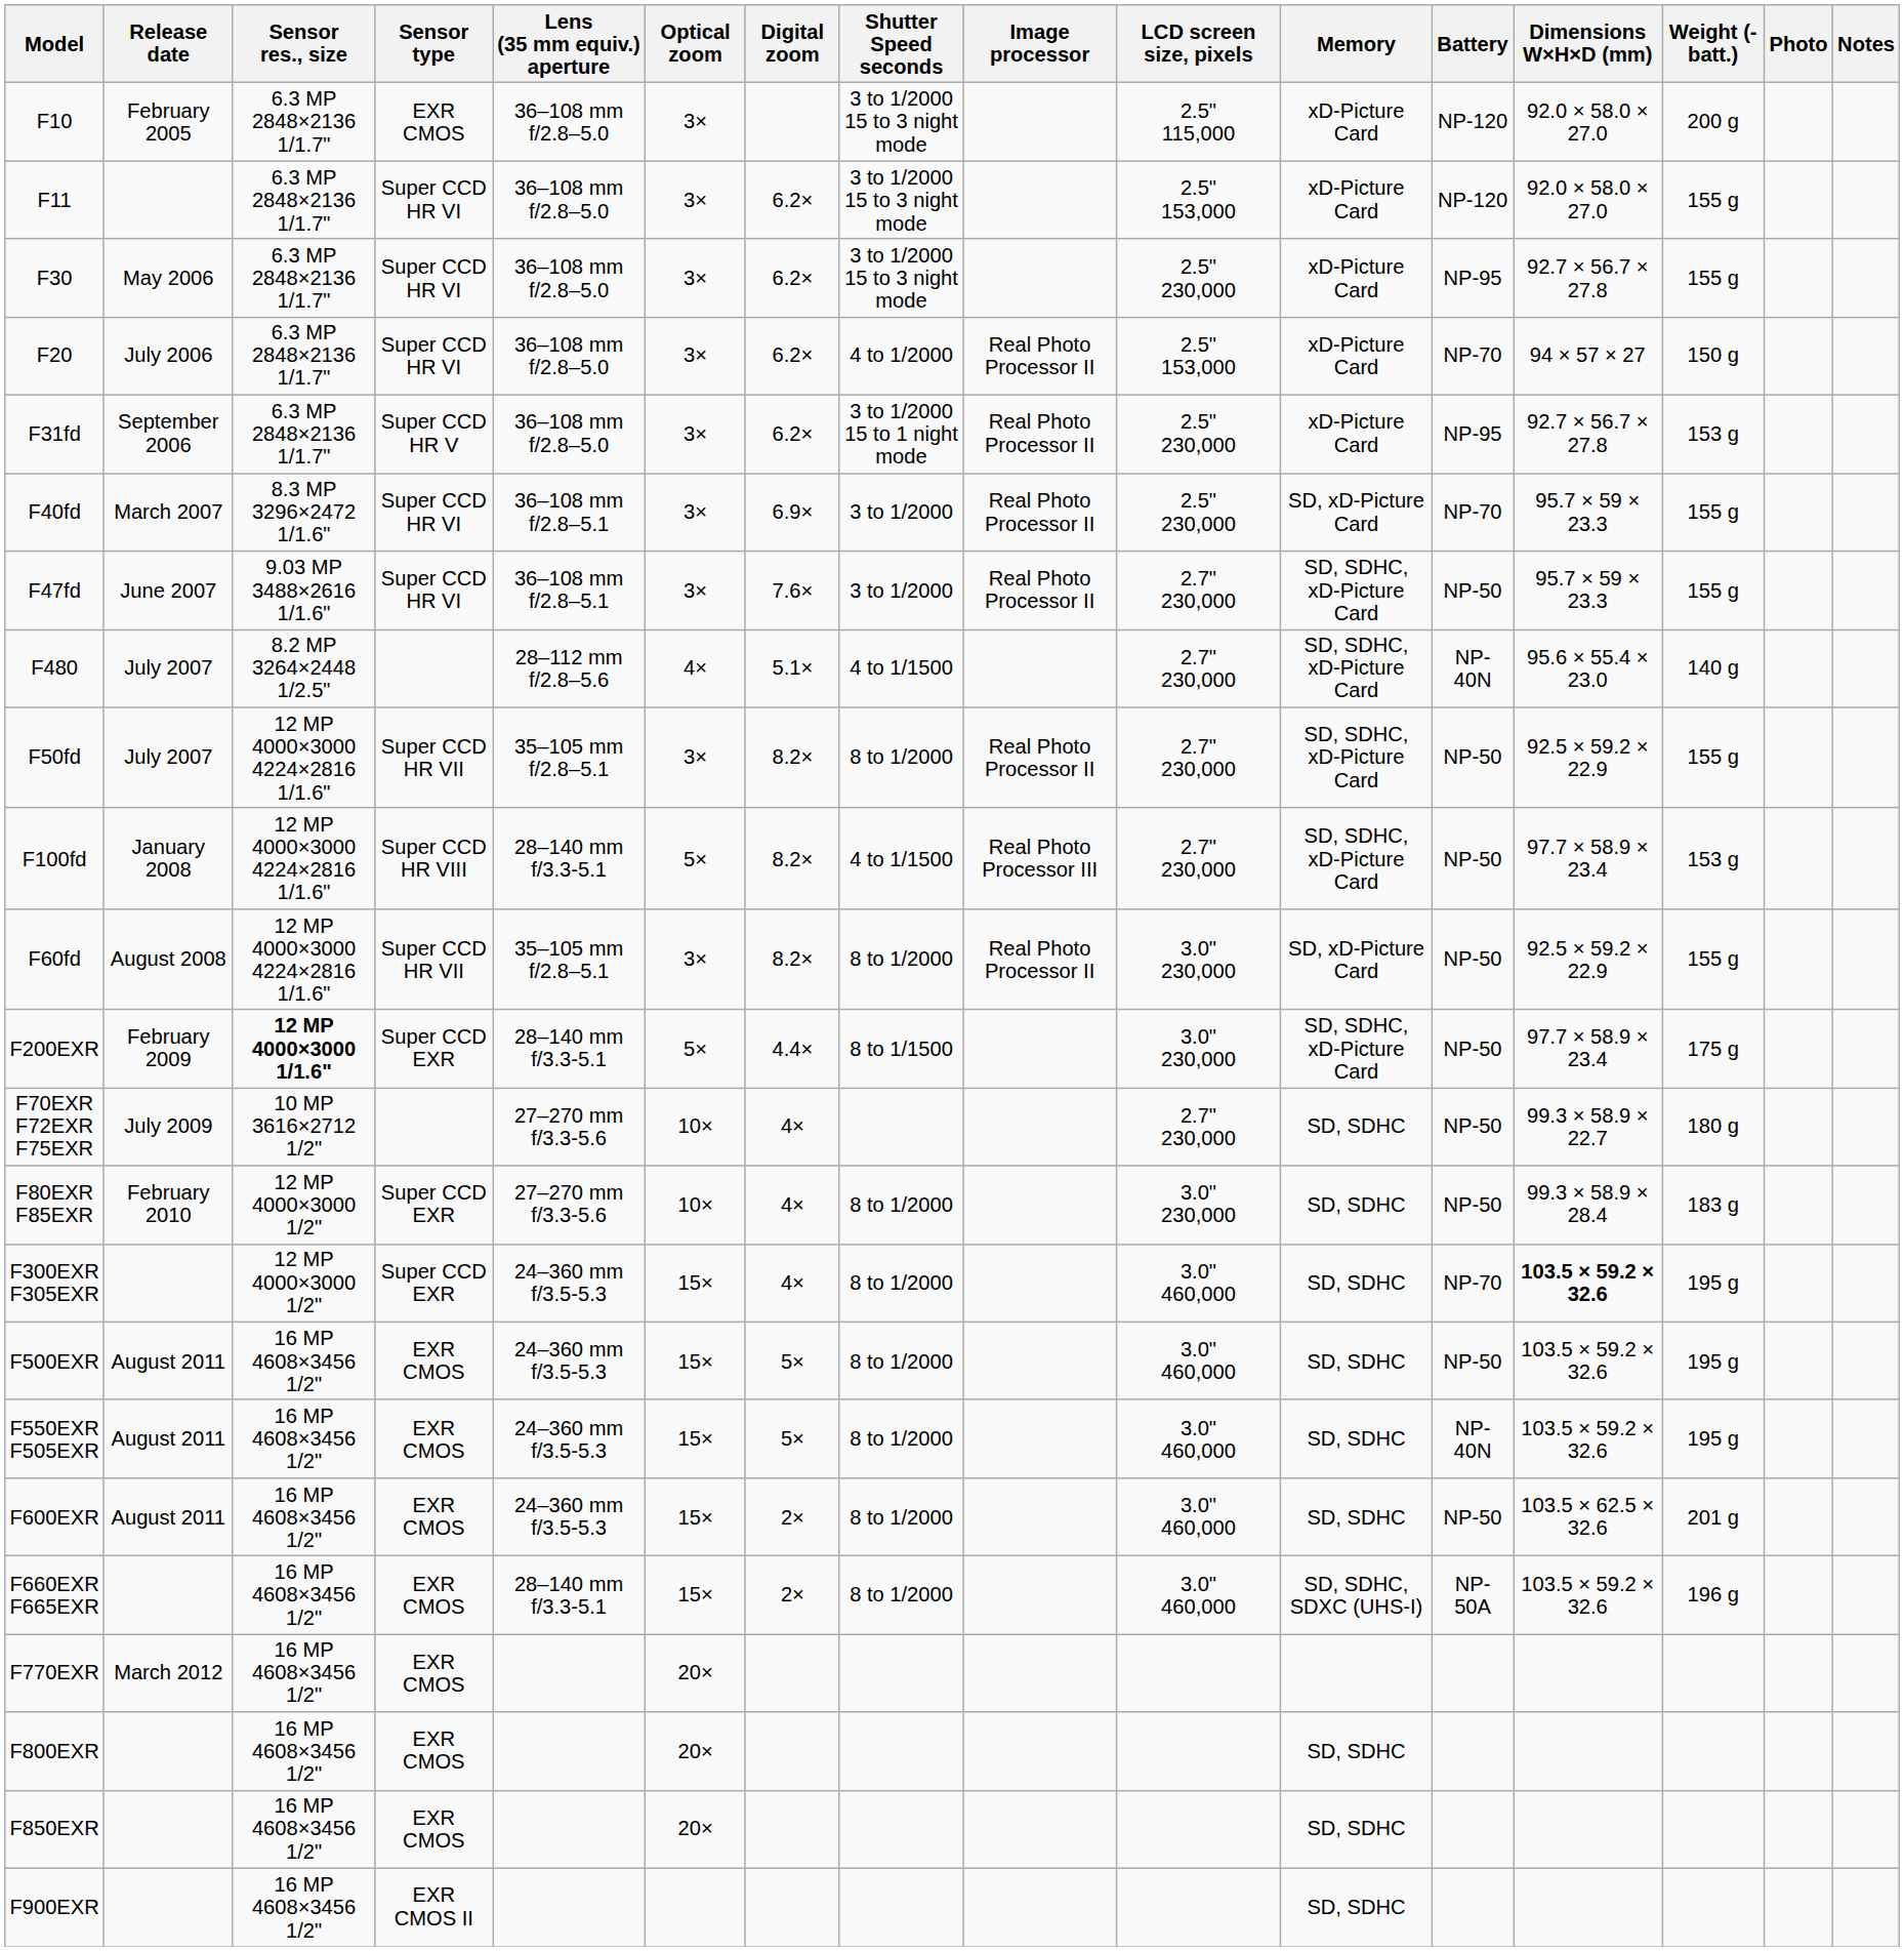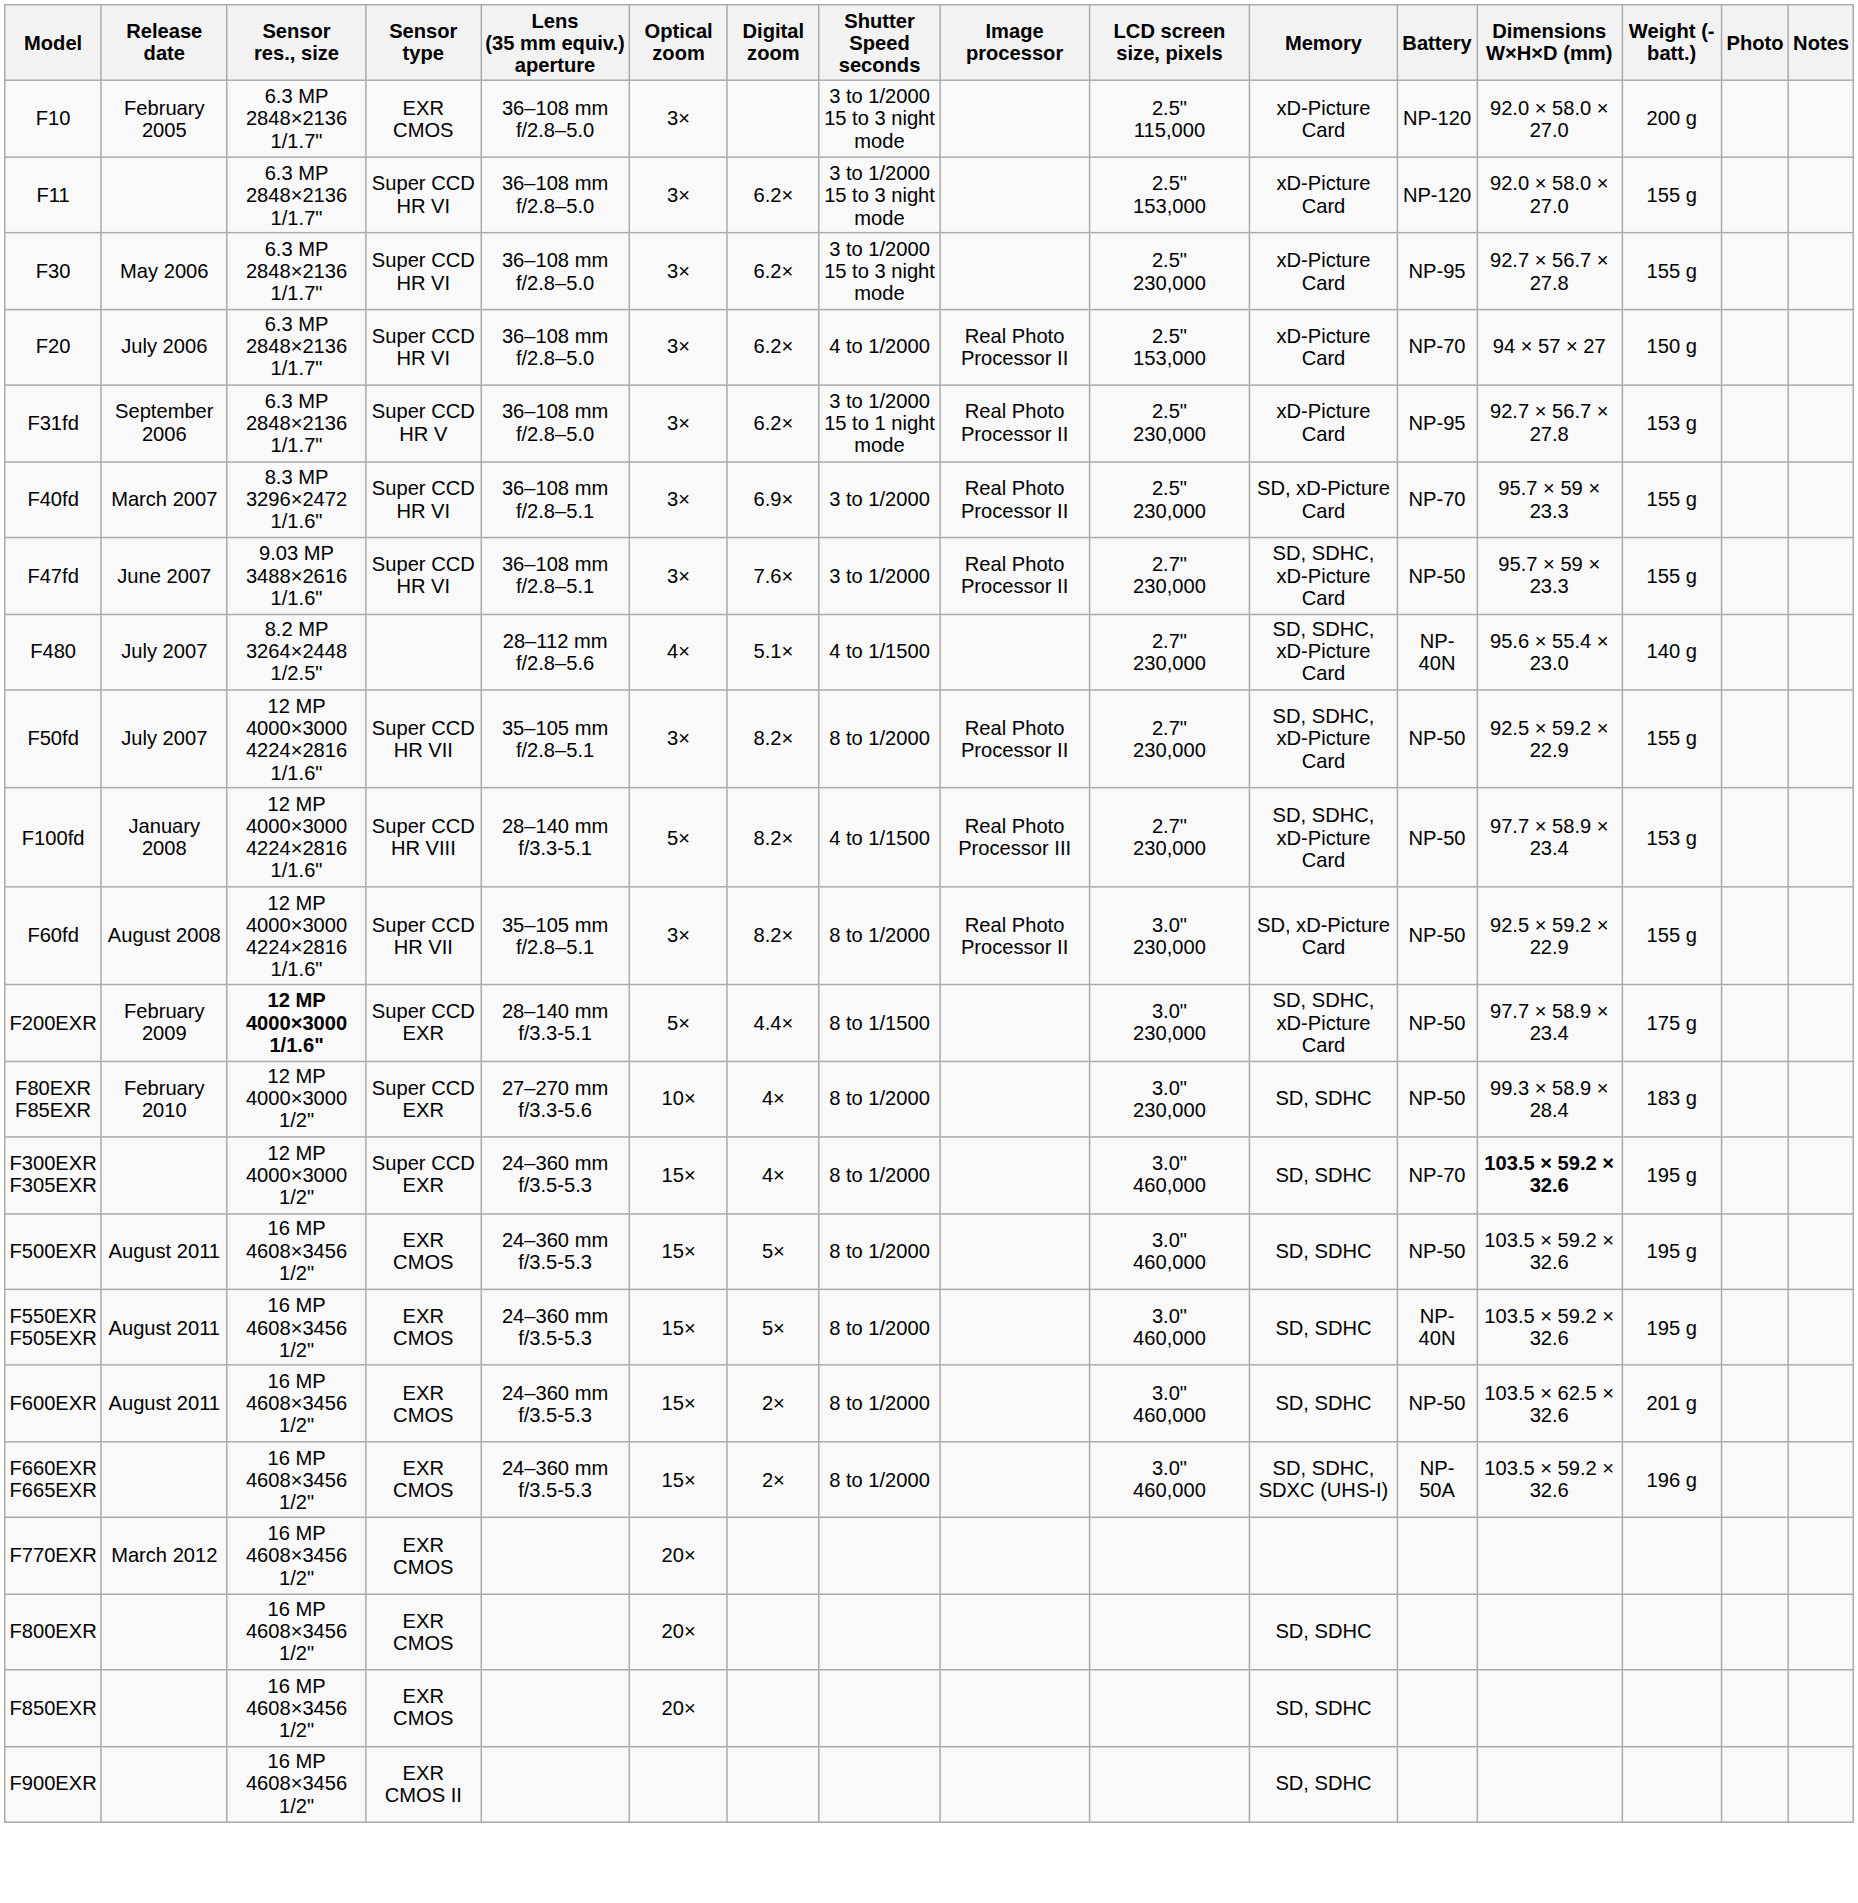- row: F70EXR F72EXR F75EXR | July 2009 | 10 MP 3616×2712 1/2" | 27–270 mm f/3.3-5.6 | 10× | 4× | 2.7" 230,000 | SD, SDHC | NP-50 | 99.3 × 58.9 × 22.7 | 180 g
F660EXR F665EXR | Lens (35 mm equiv.) aperture: 28–140 mm f/3.3-5.1 -> 24–360 mm f/3.5-5.3
